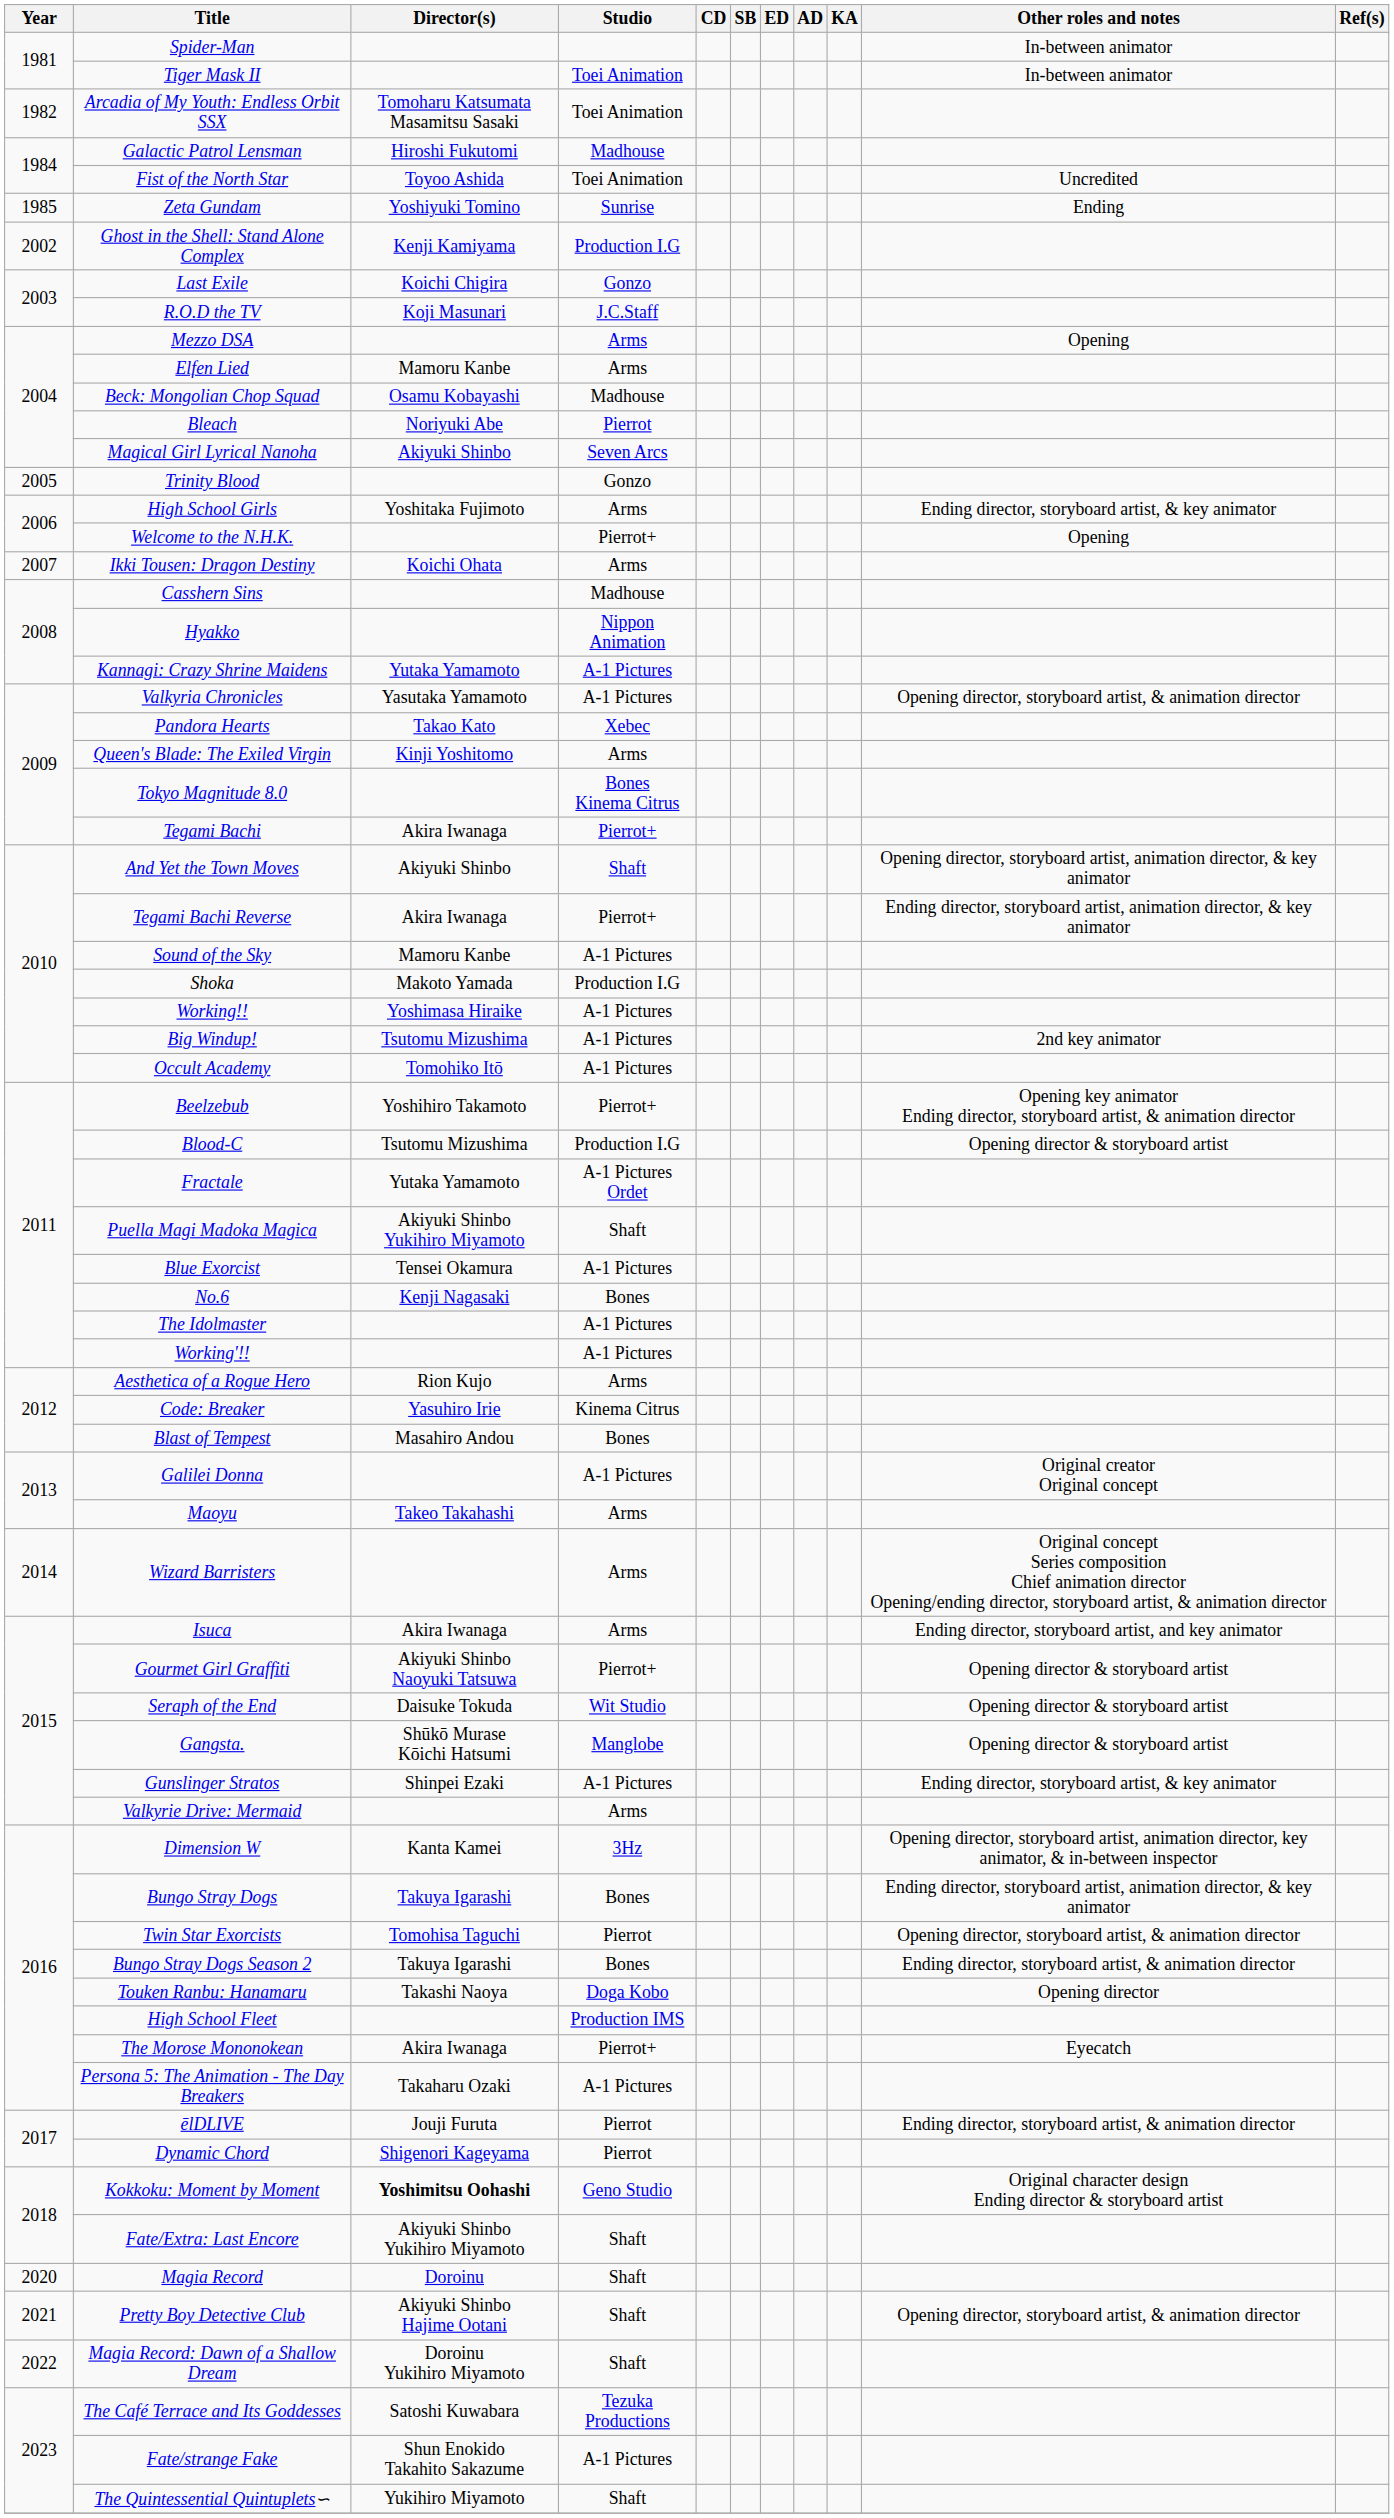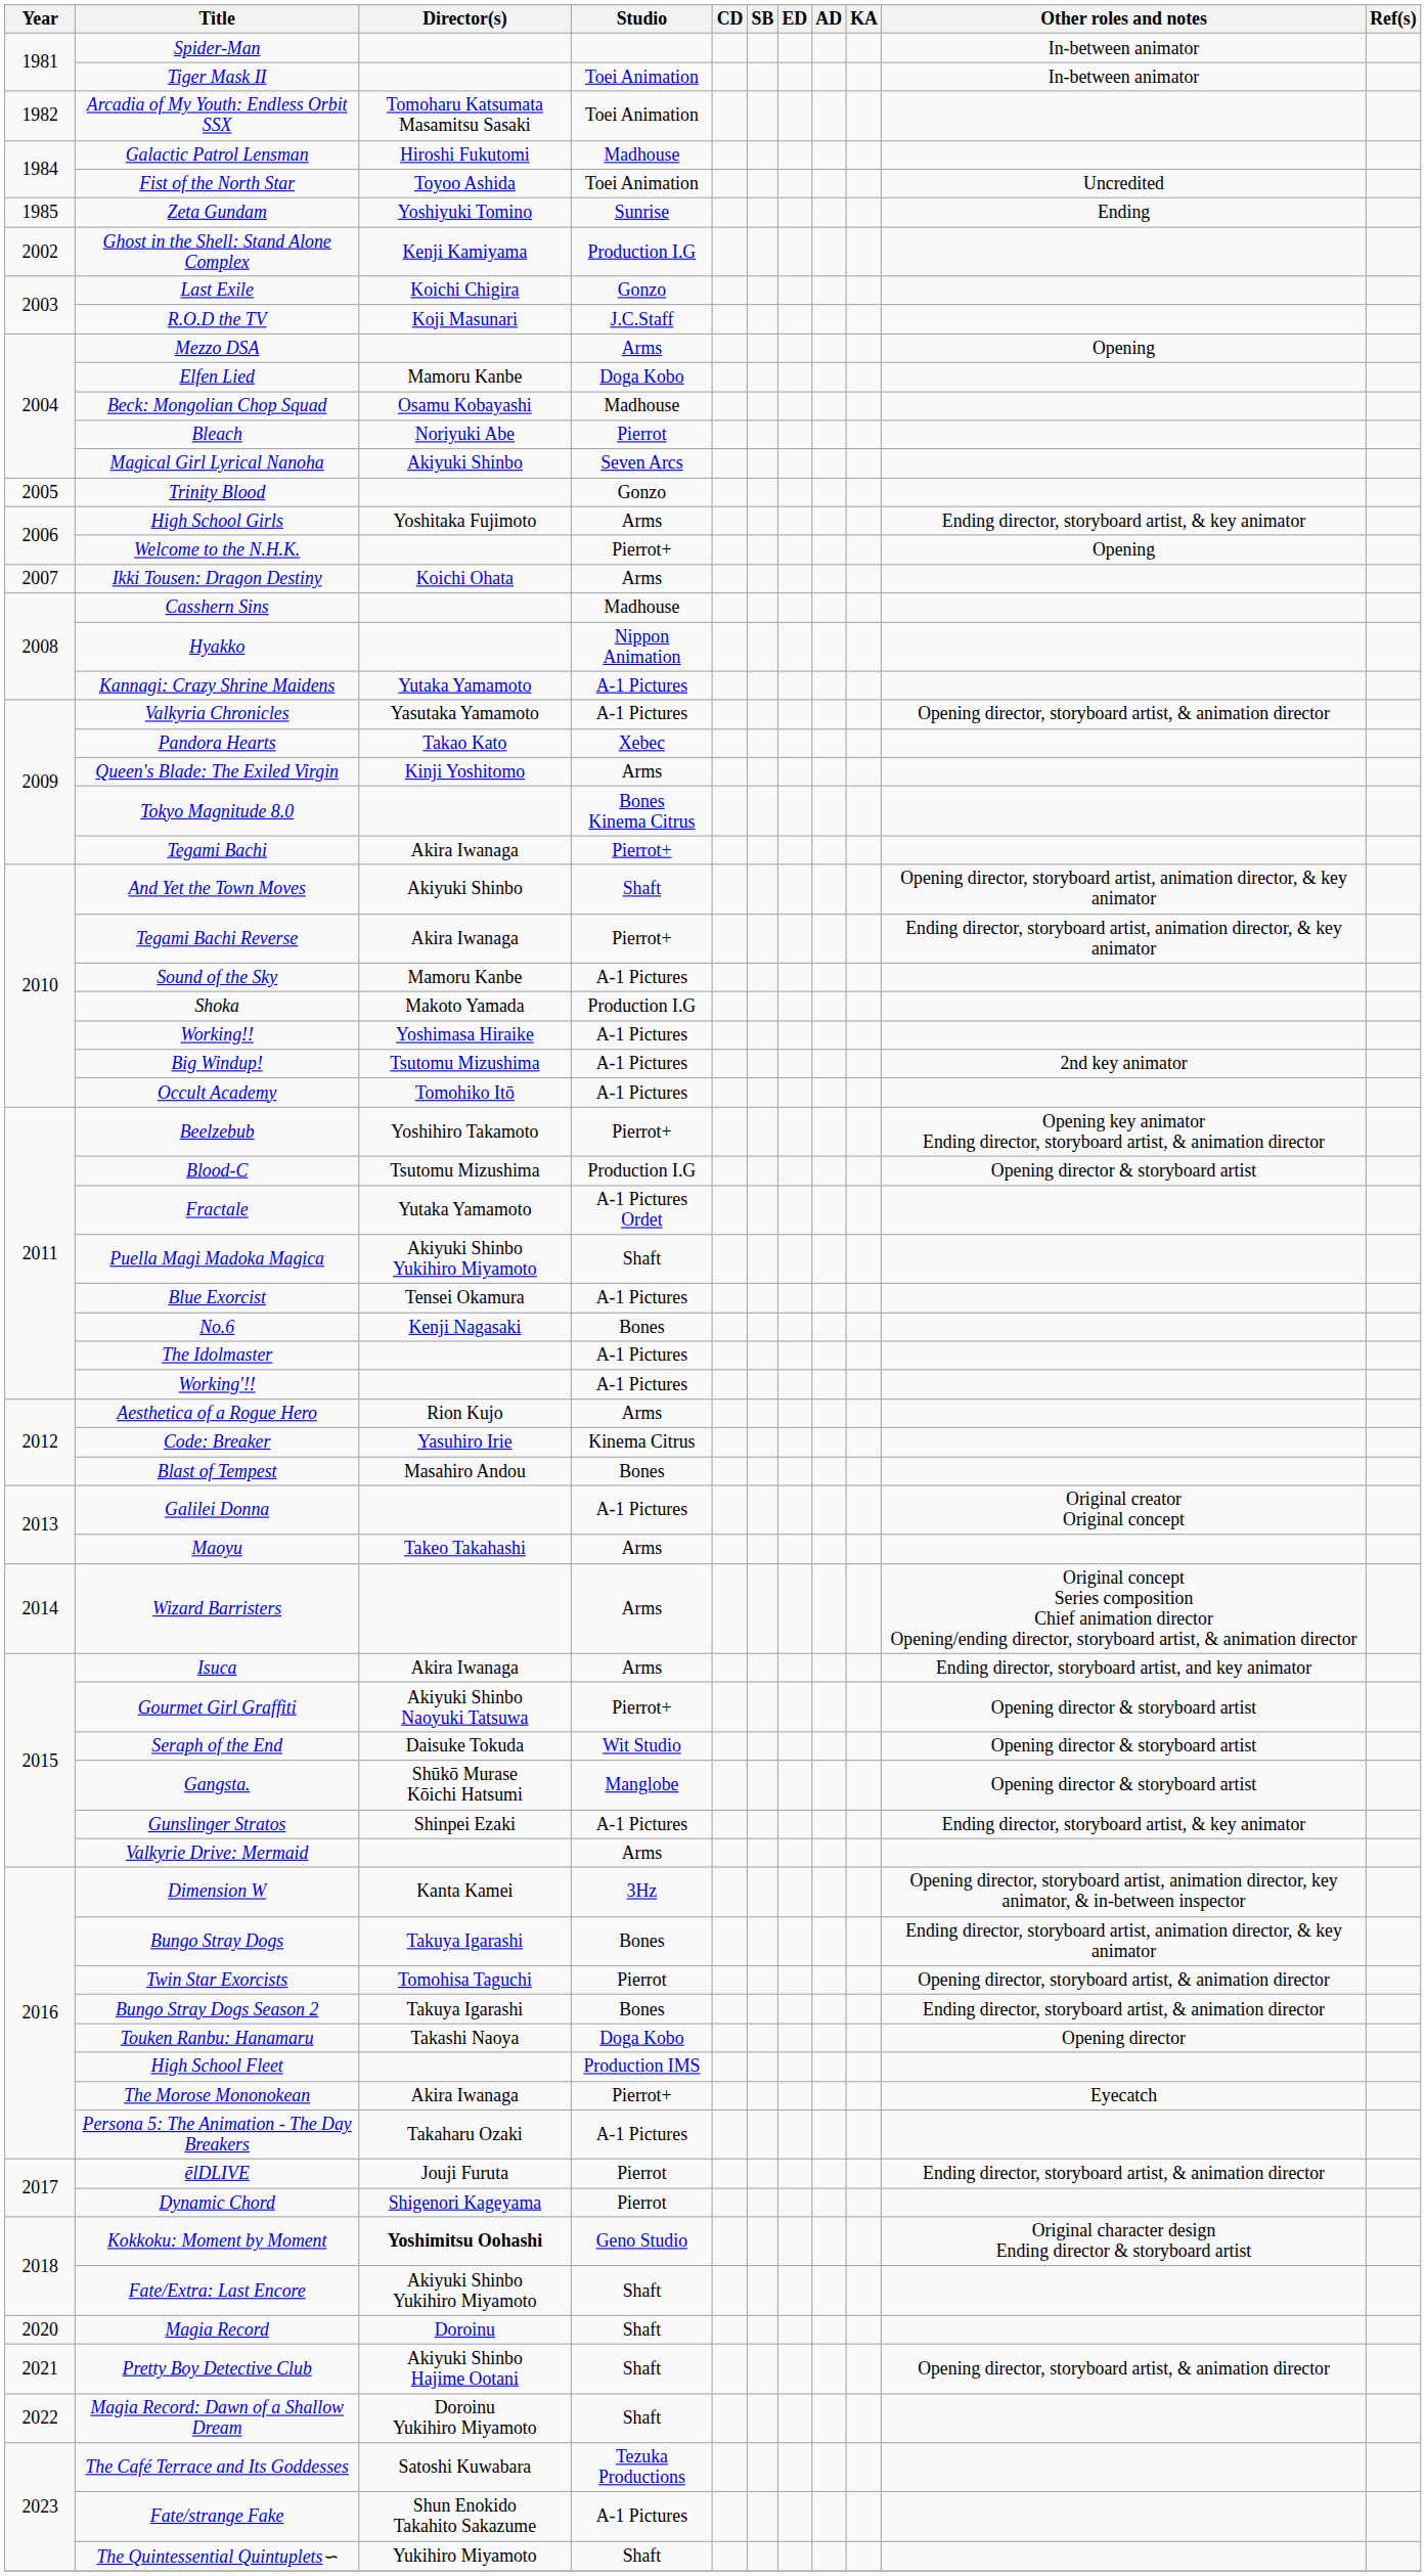Elfen Lied | Studio: Arms -> Doga Kobo
